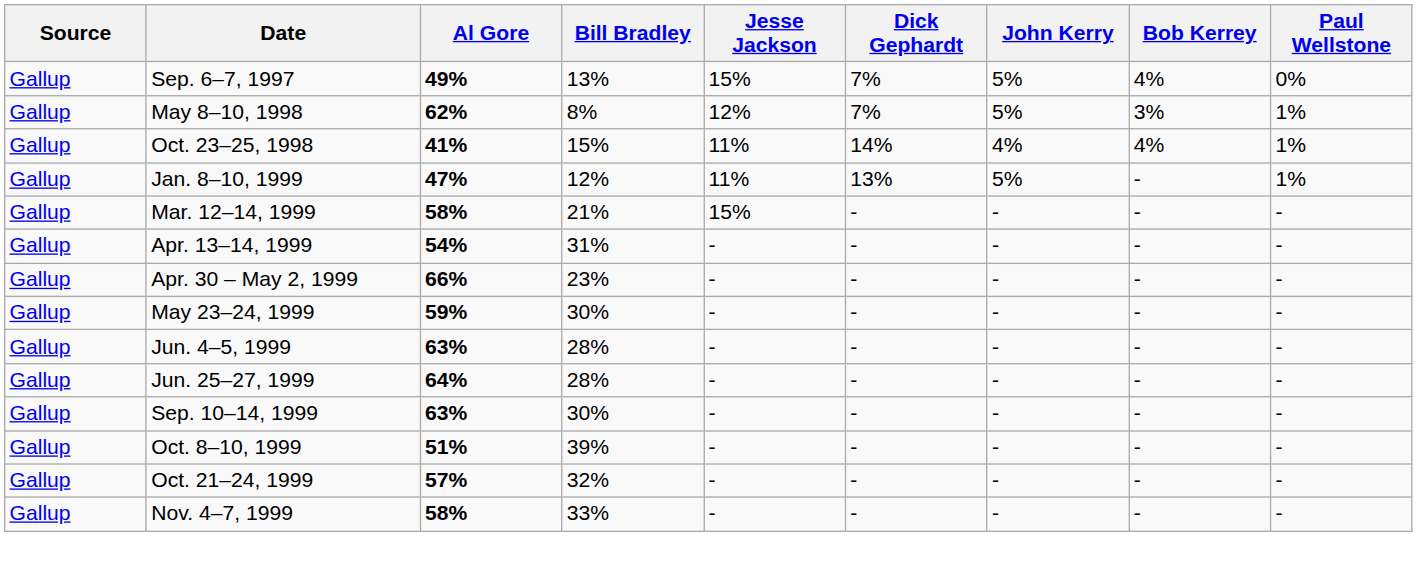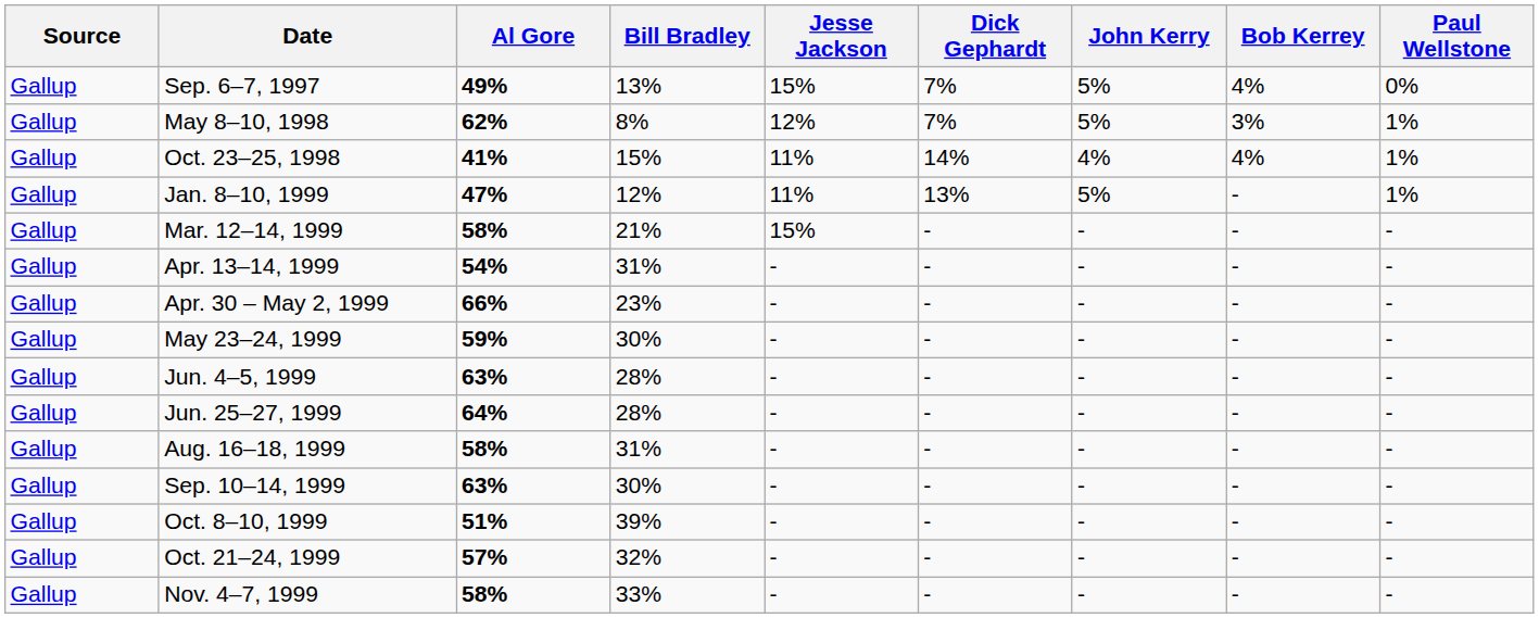+ row: Gallup | Aug. 16–18, 1999 | 58% | 31% | - | - | - | - | -
